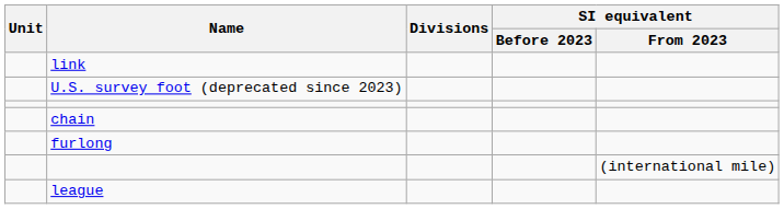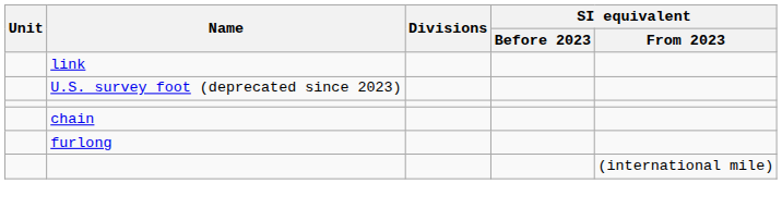- row: league
